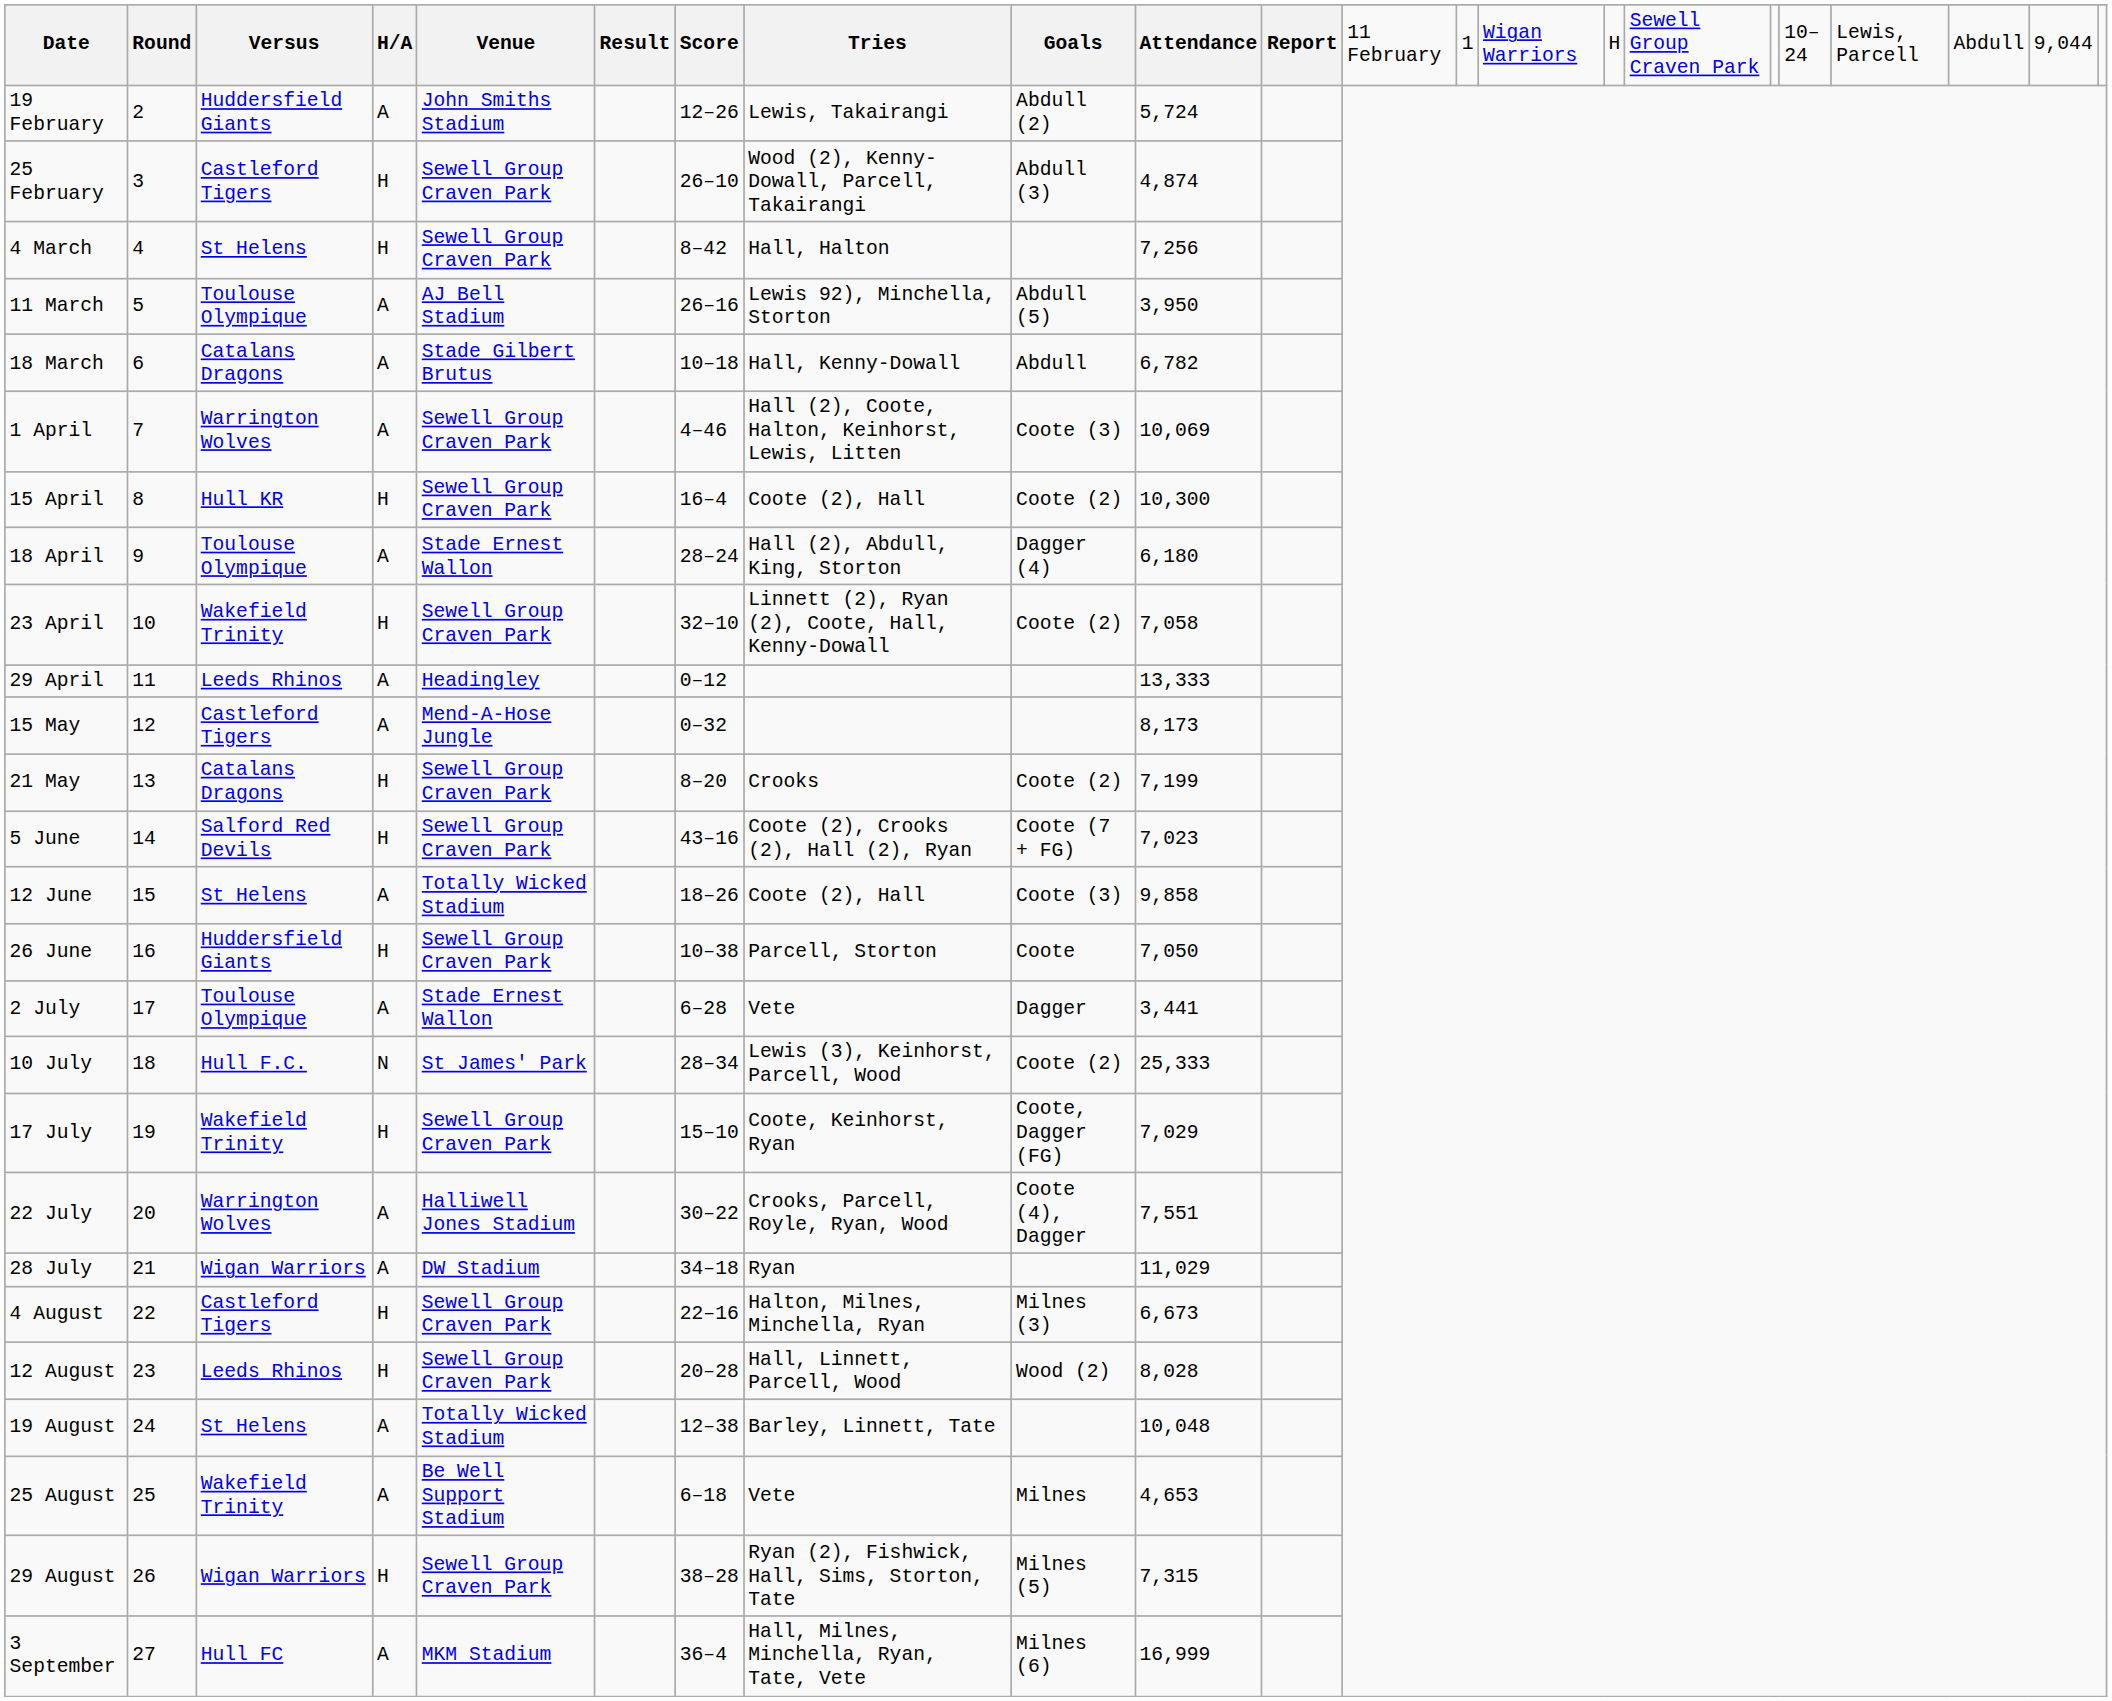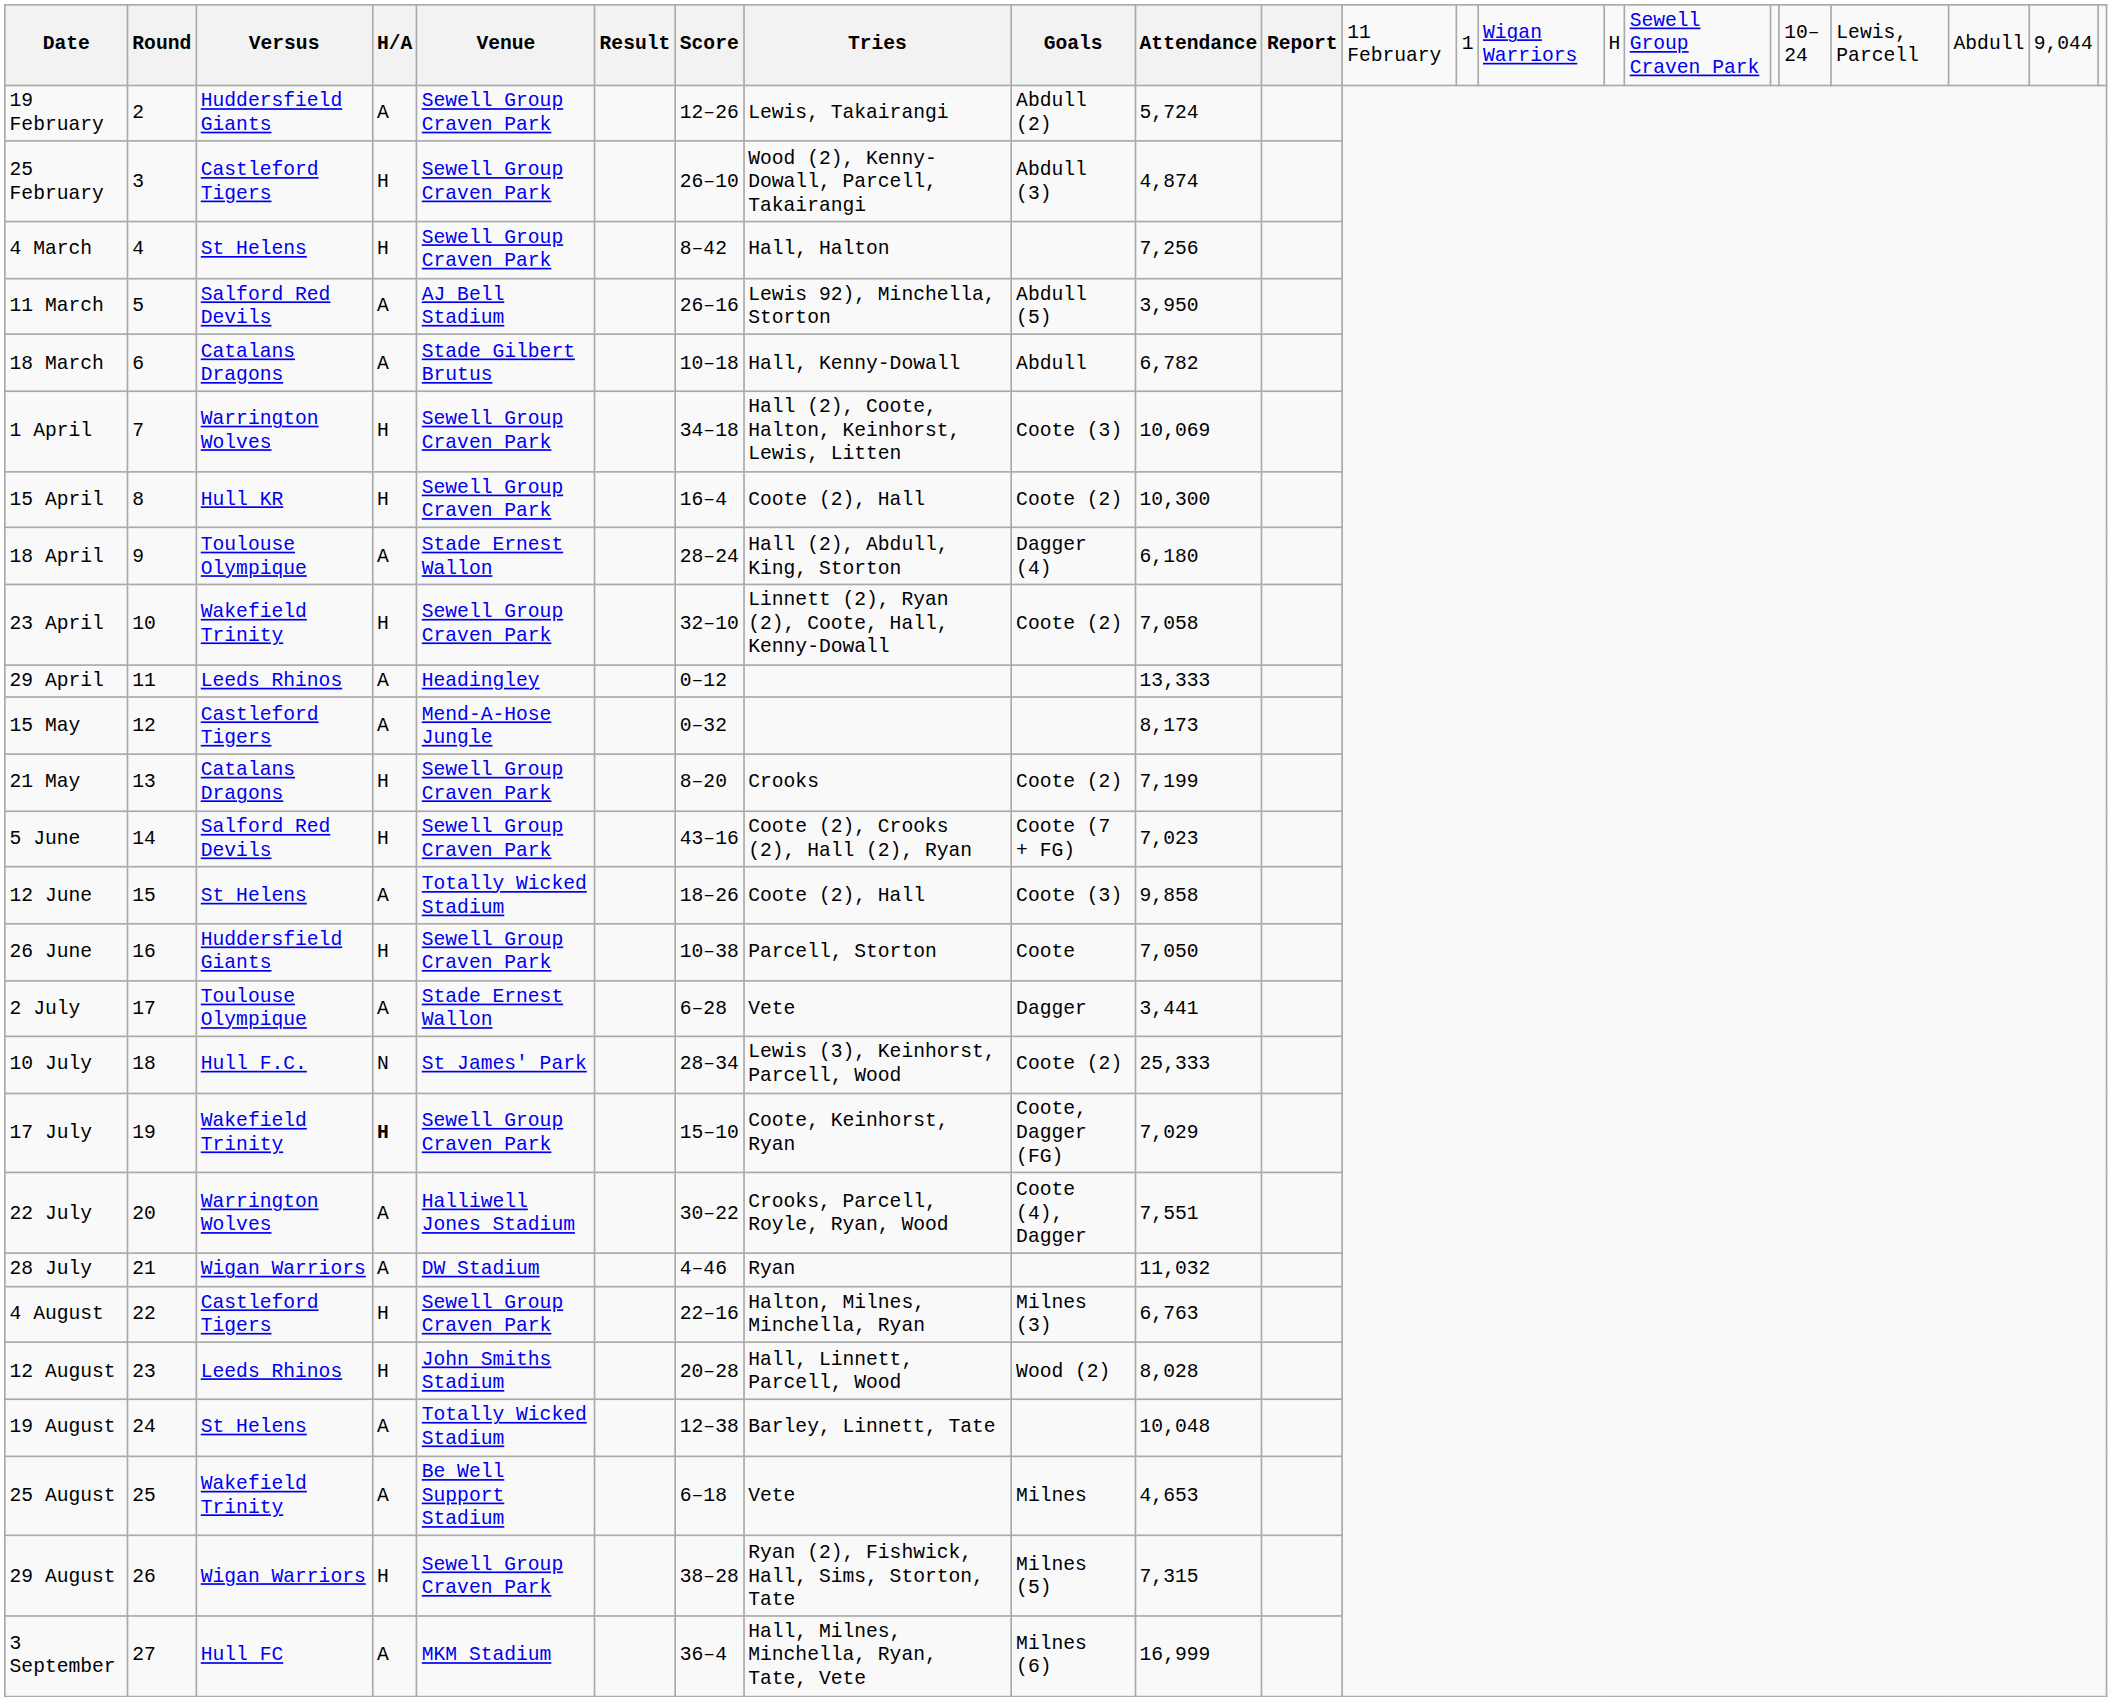19 February | column 5: John Smiths Stadium -> Sewell Group Craven Park
11 March | column 3: Toulouse Olympique -> Salford Red Devils
1 April | column 4: A -> H
1 April | column 7: 4–46 -> 34–18
17 July | column 4: normal -> bold
28 July | column 7: 34–18 -> 4–46
28 July | column 10: 11,029 -> 11,032
4 August | column 10: 6,673 -> 6,763
12 August | column 5: Sewell Group Craven Park -> John Smiths Stadium
